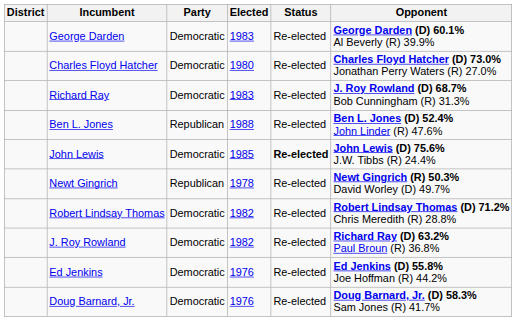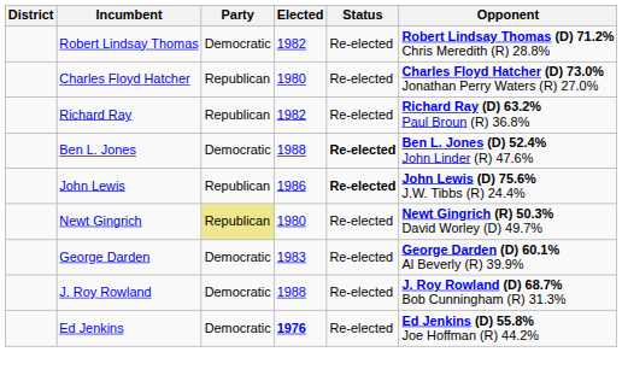rows swapped: Robert Lindsay Thomas <-> George Darden
Charles Floyd Hatcher | Party: Democratic -> Republican
Richard Ray | Party: Democratic -> Republican
Richard Ray | Elected: 1983 -> 1982
Richard Ray | Opponent: J. Roy Rowland (D) 68.7% Bob Cunningham (R) 31.3% -> Richard Ray (D) 63.2% Paul Broun (R) 36.8%
Ben L. Jones | Party: Republican -> Democratic
Ben L. Jones | Status: normal -> bold
John Lewis | Party: Democratic -> Republican
John Lewis | Elected: 1985 -> 1986
Newt Gingrich | Party: no background -> khaki background
Newt Gingrich | Elected: 1978 -> 1980
J. Roy Rowland | Elected: 1982 -> 1988
J. Roy Rowland | Opponent: Richard Ray (D) 63.2% Paul Broun (R) 36.8% -> J. Roy Rowland (D) 68.7% Bob Cunningham (R) 31.3%
Ed Jenkins | Elected: normal -> bold
- row: Doug Barnard, Jr. | Democratic | 1976 | Re-elected | Doug Barnard, Jr. (D) 58.3% Sam Jones (R) 41.7%
